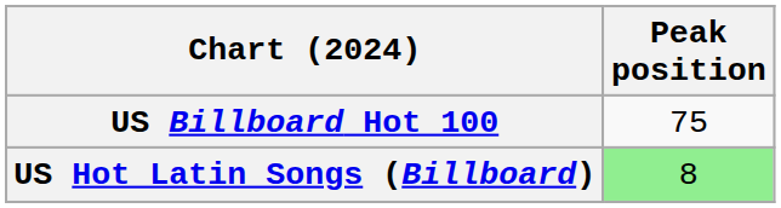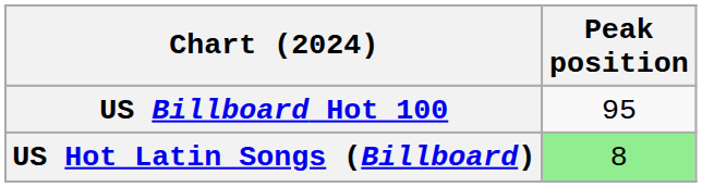US Billboard Hot 100 | Peak position: 75 -> 95
